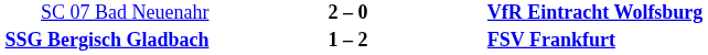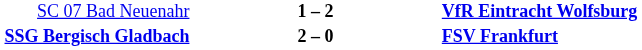SC 07 Bad Neuenahr | column 2: 2 – 0 -> 1 – 2
SSG Bergisch Gladbach | column 2: 1 – 2 -> 2 – 0
